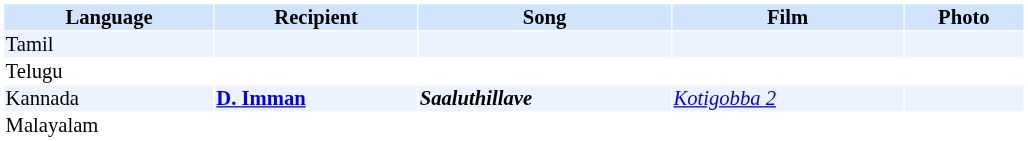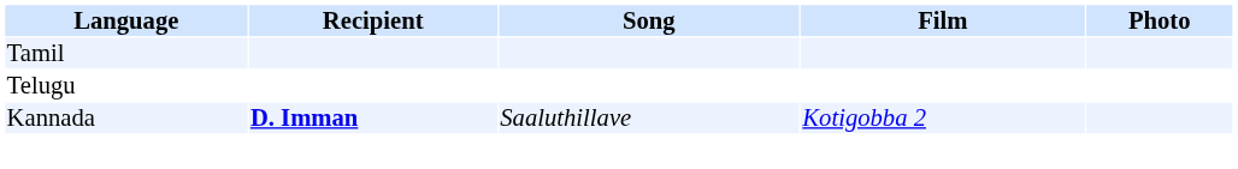Kannada | Song: bold -> normal
- row: Malayalam
